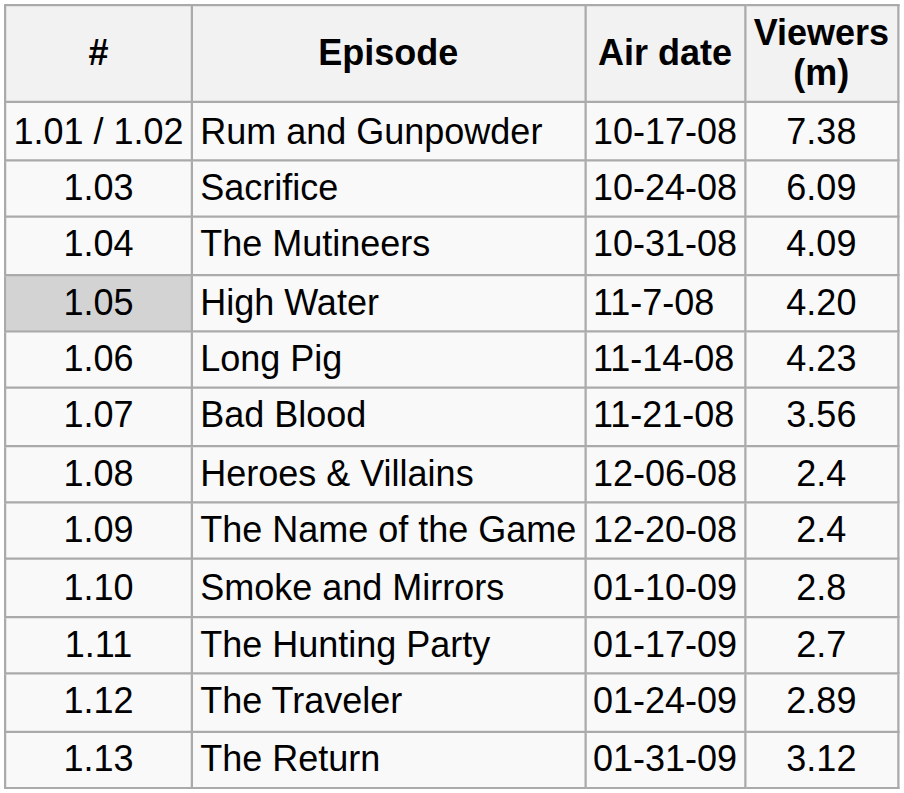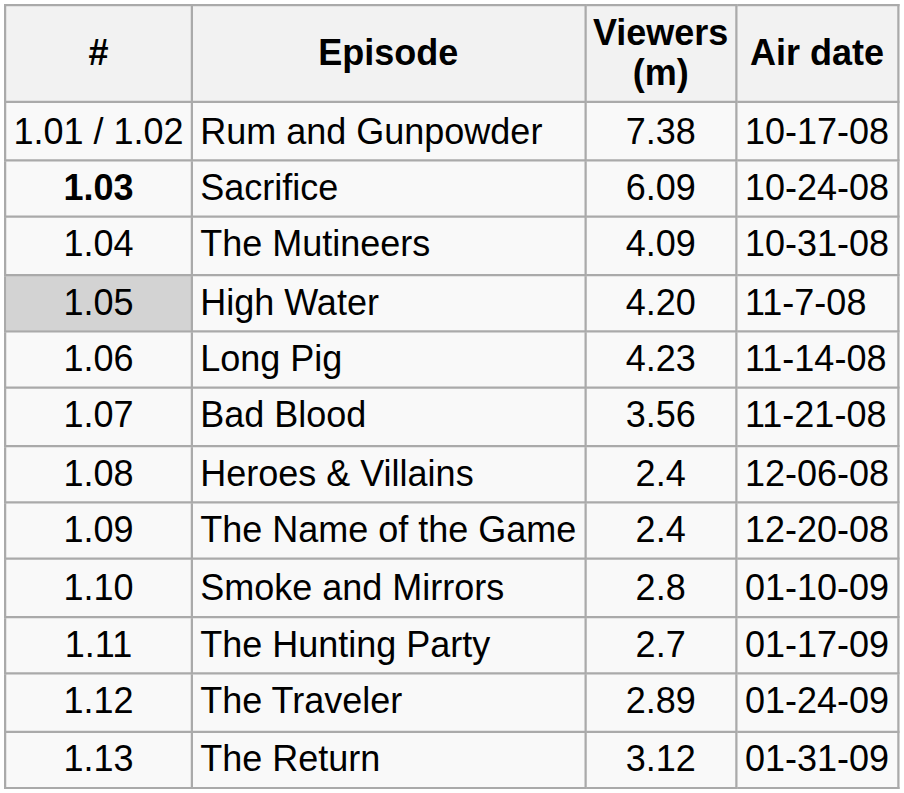columns swapped: Air date <-> Viewers (m)
Sacrifice | #: normal -> bold
